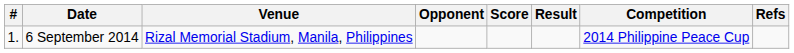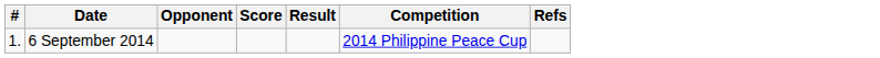- column: Venue | Rizal Memorial Stadium, Manila, Philippines
